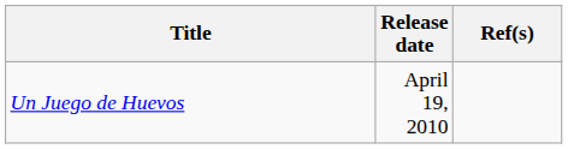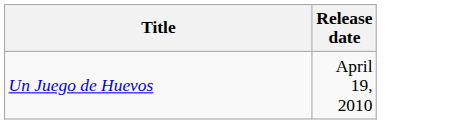- column: Ref(s)
